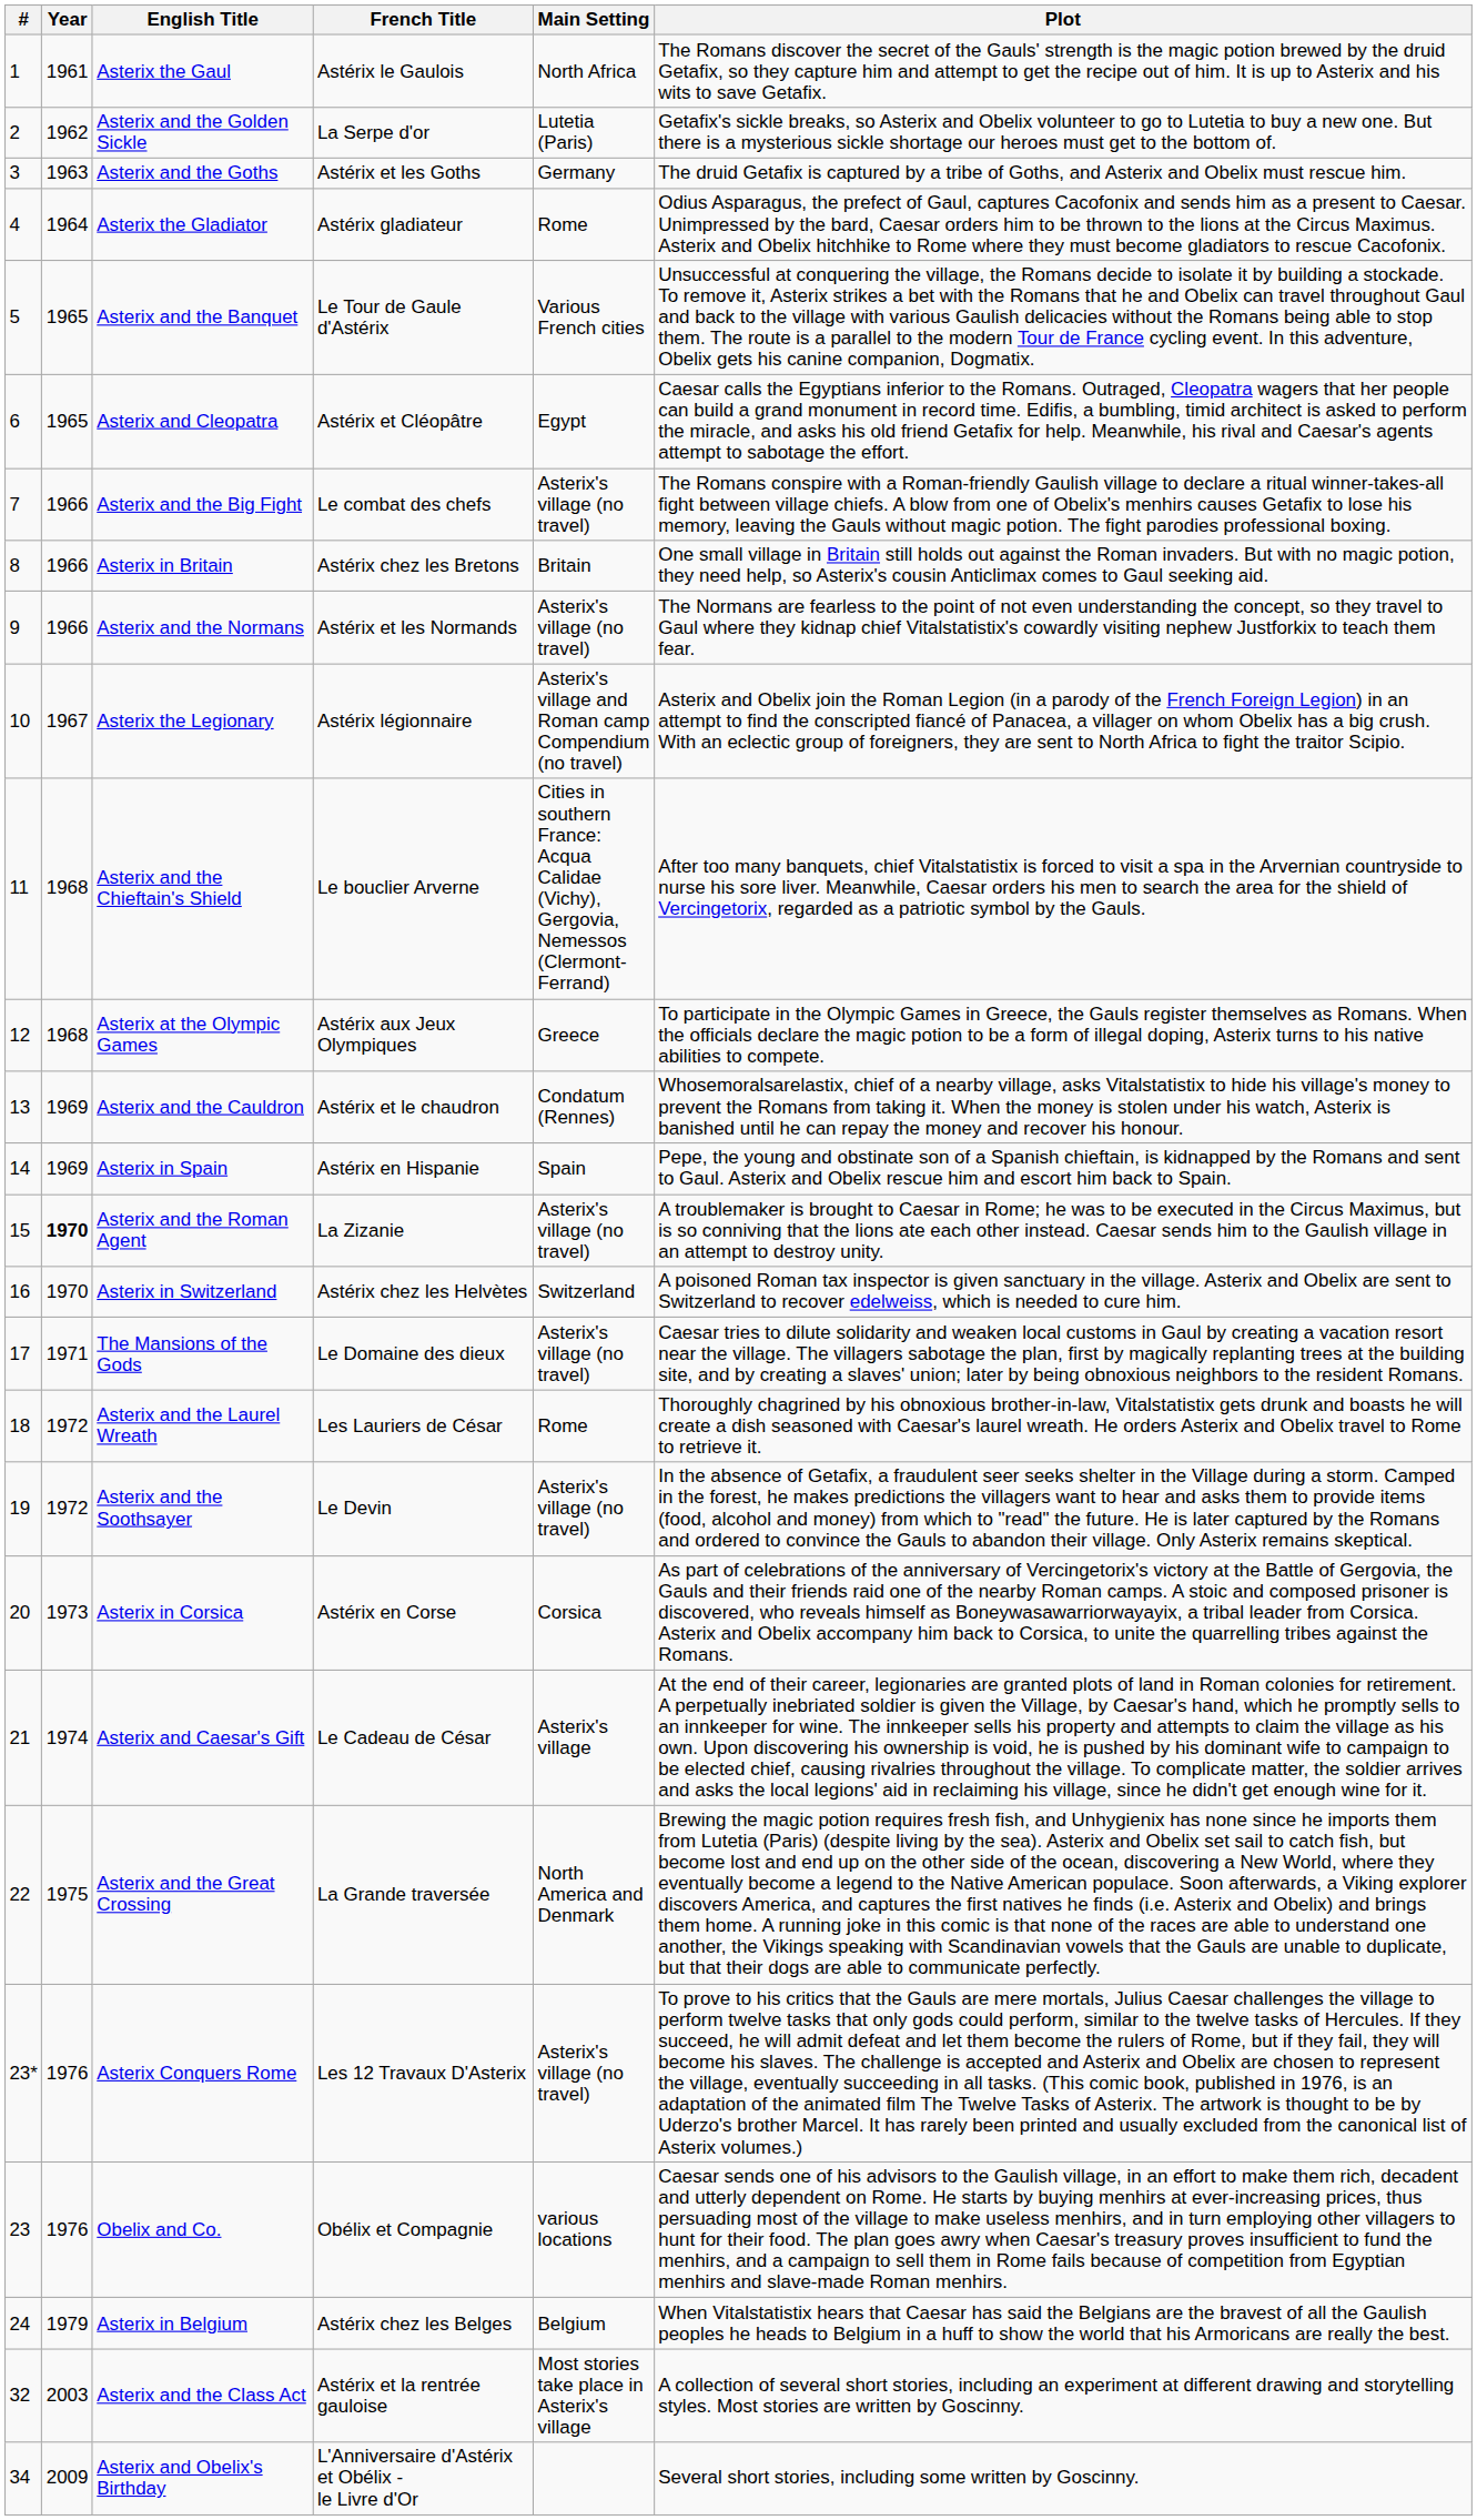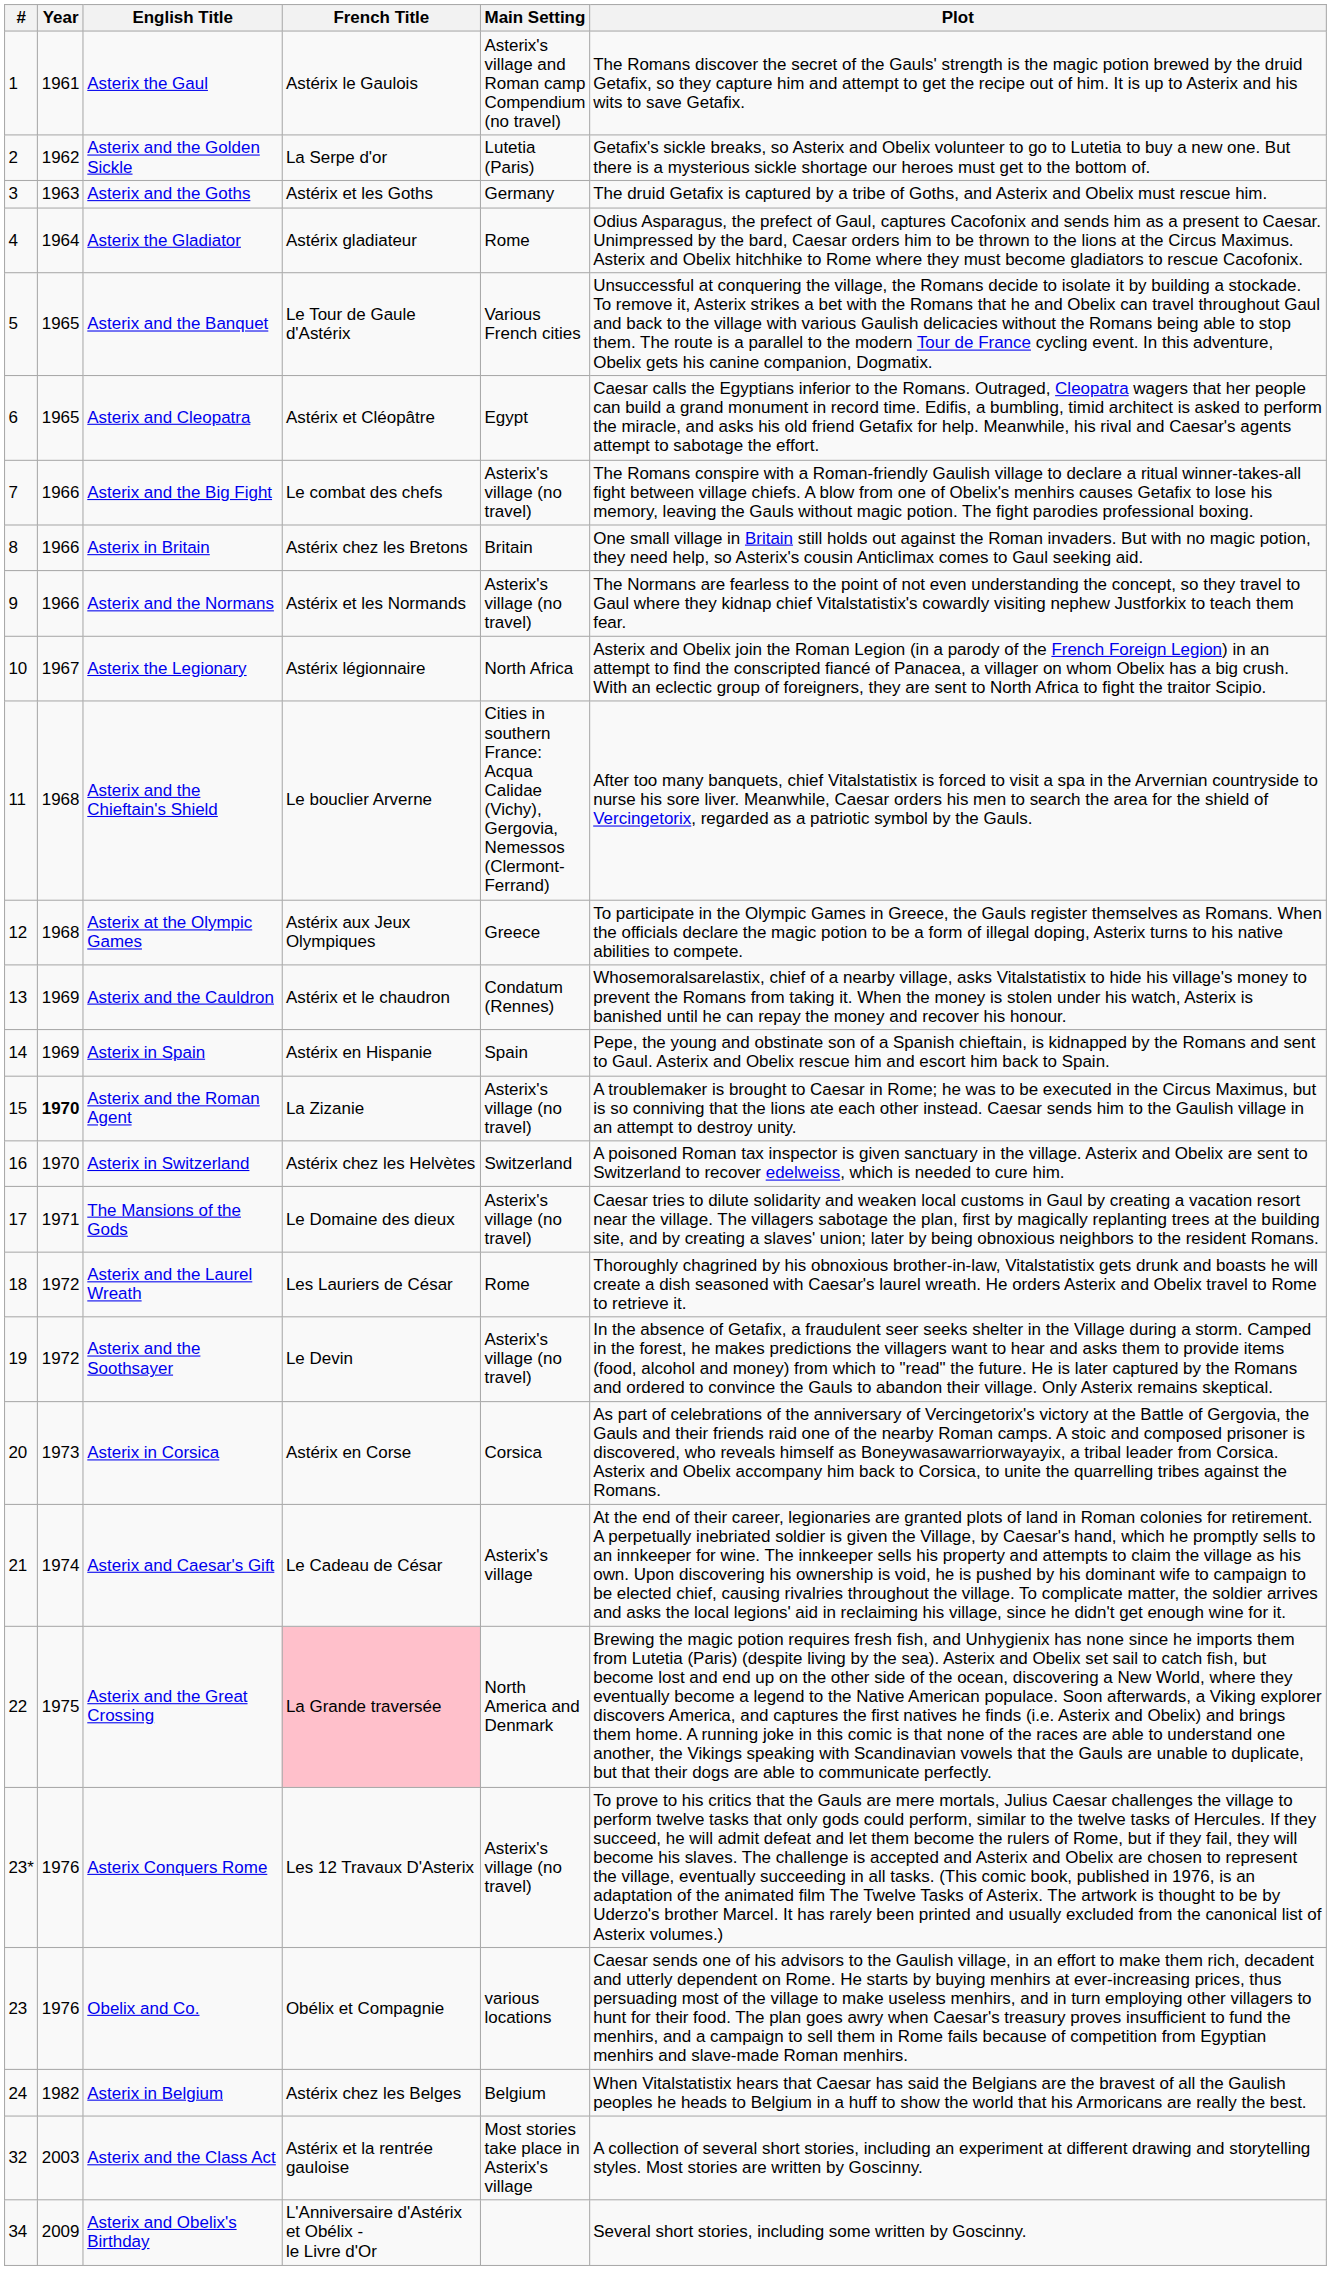Asterix the Gaul | Main Setting: North Africa -> Asterix's village and Roman camp Compendium (no travel)
Asterix the Legionary | Main Setting: Asterix's village and Roman camp Compendium (no travel) -> North Africa
Asterix and the Great Crossing | French Title: no background -> pink background
Asterix in Belgium | Year: 1979 -> 1982
